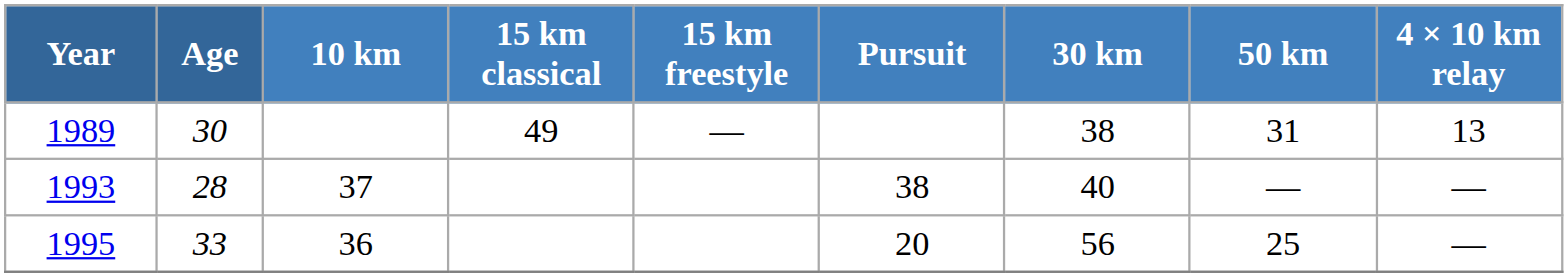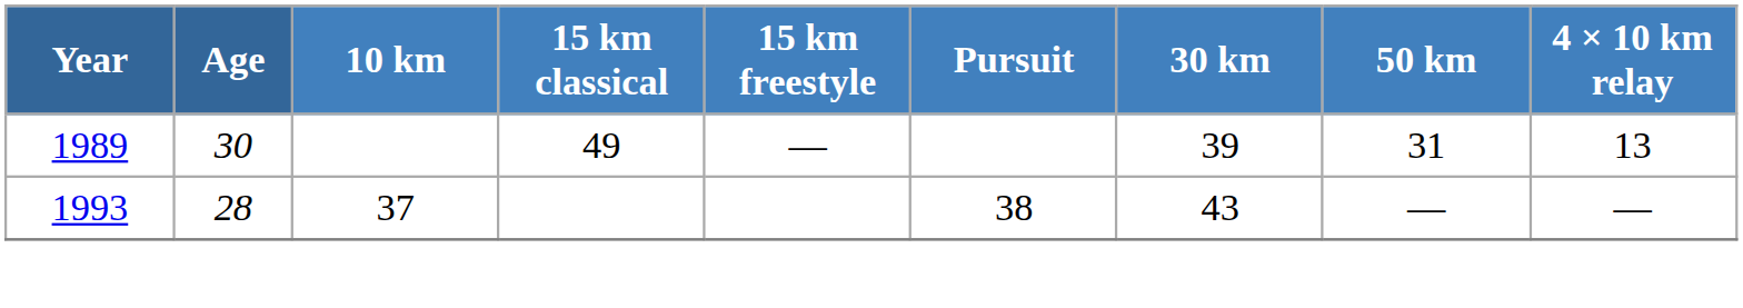1989 | 30 km: 38 -> 39
1993 | 30 km: 40 -> 43
- row: 1995 | 33 | 36 | 20 | 56 | 25 | —
